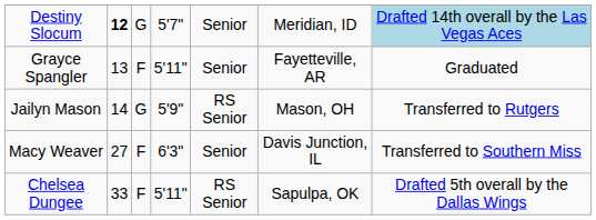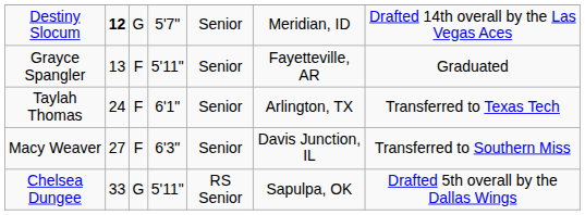Destiny Slocum | column 7: lightblue background -> no background
- row: Jailyn Mason | 14 | G | 5'9" | RS Senior | Mason, OH | Transferred to Rutgers
+ row: Taylah Thomas | 24 | F | 6'1" | Senior | Arlington, TX | Transferred to Texas Tech
Chelsea Dungee | column 3: F -> G
